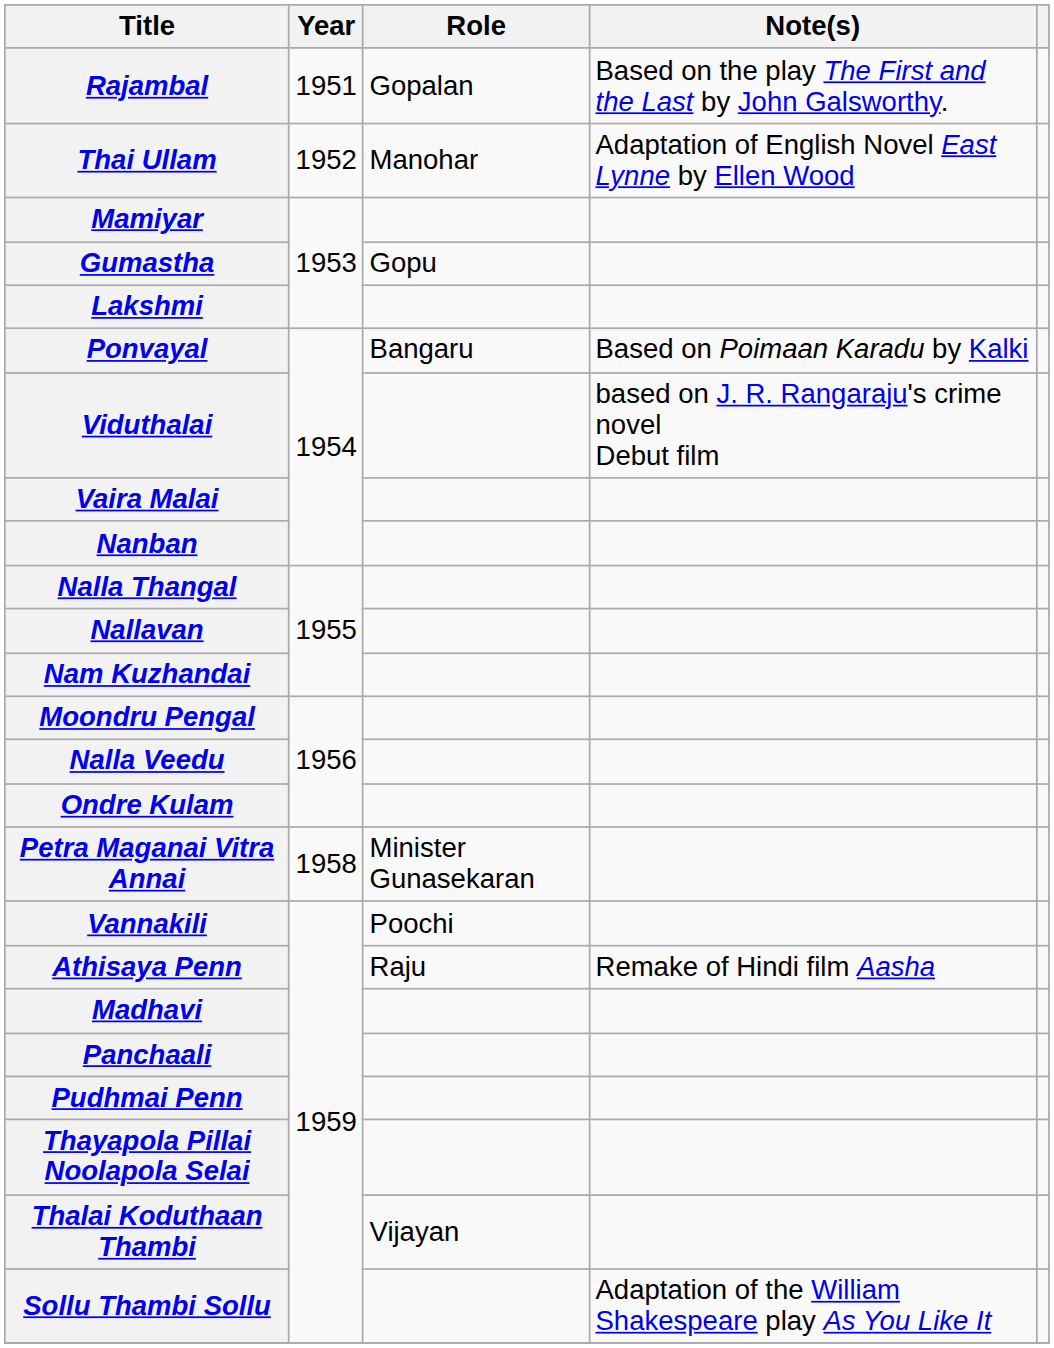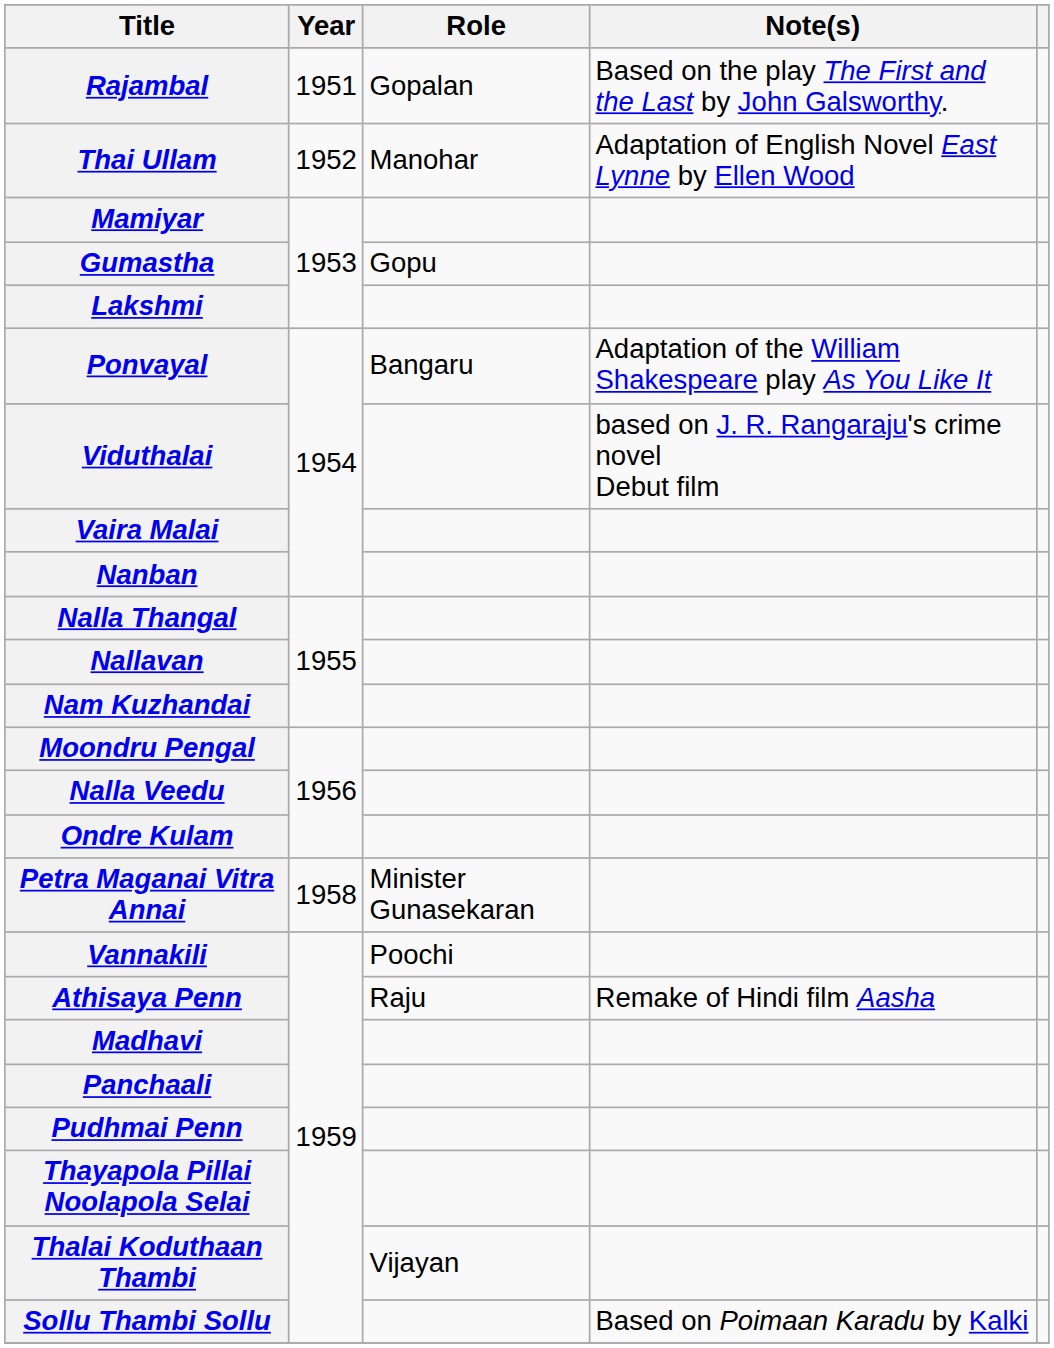Ponvayal | Note(s): Based on Poimaan Karadu by Kalki -> Adaptation of the William Shakespeare play As You Like It
Sollu Thambi Sollu | Note(s): Adaptation of the William Shakespeare play As You Like It -> Based on Poimaan Karadu by Kalki
